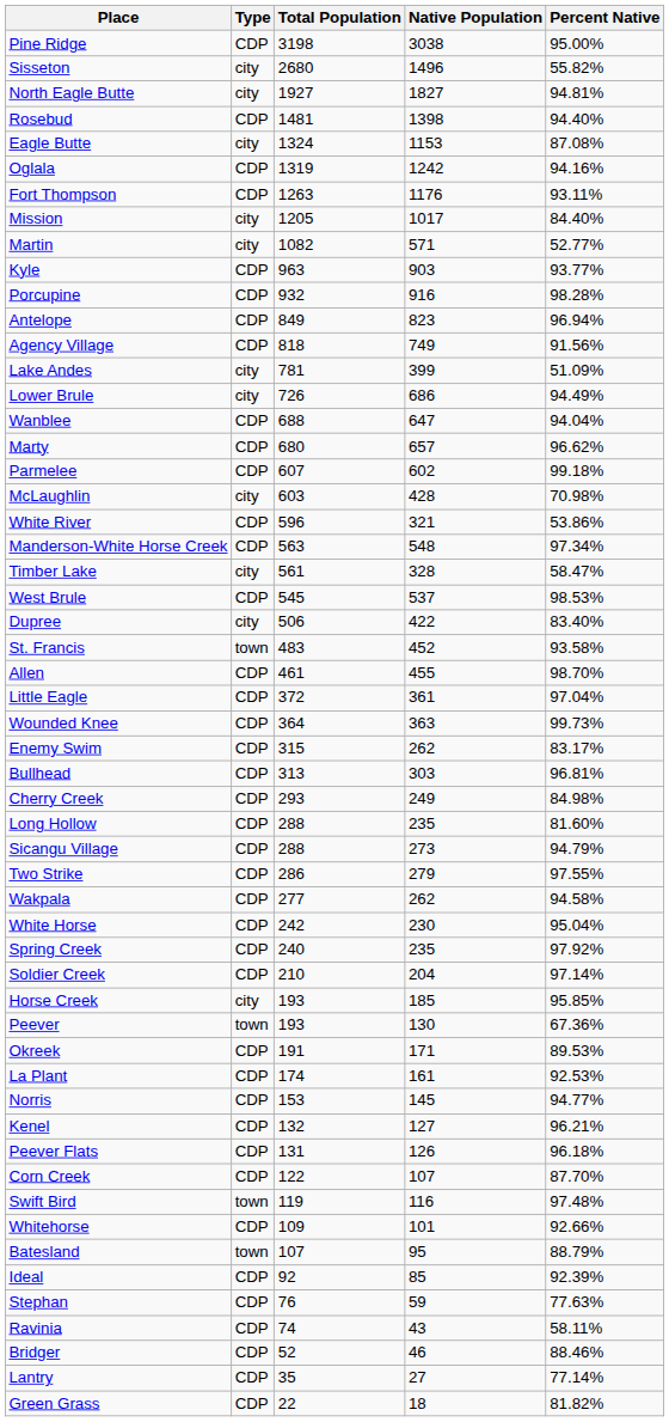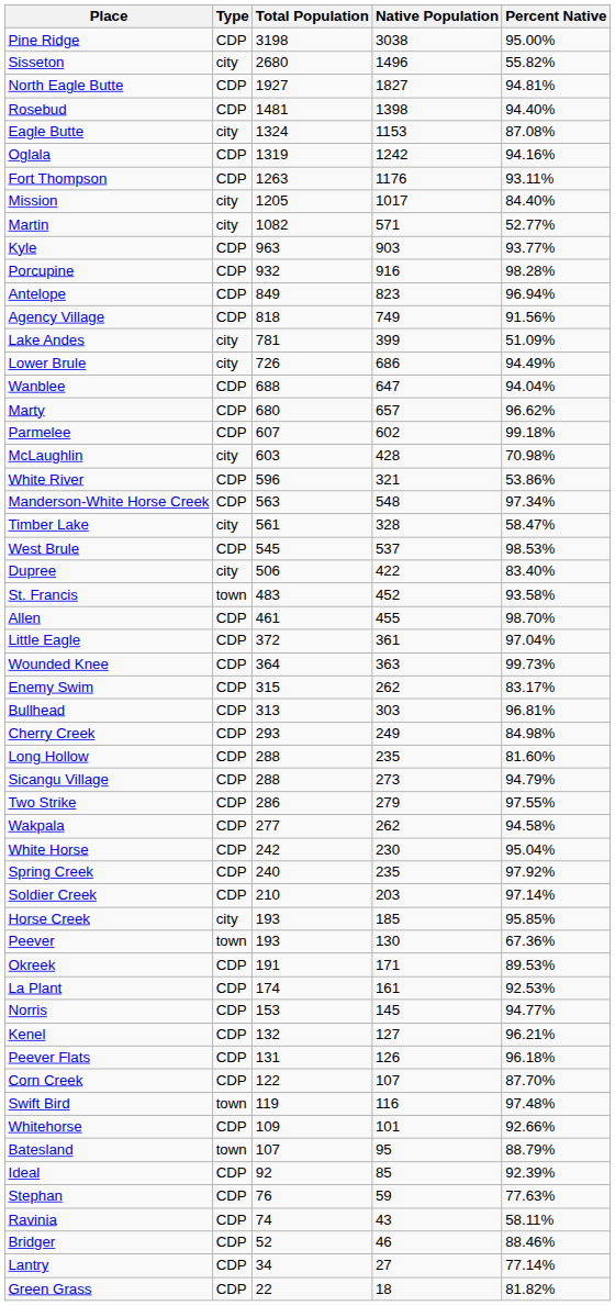North Eagle Butte | Type: city -> CDP
Soldier Creek | Native Population: 204 -> 203
Lantry | Total Population: 35 -> 34
